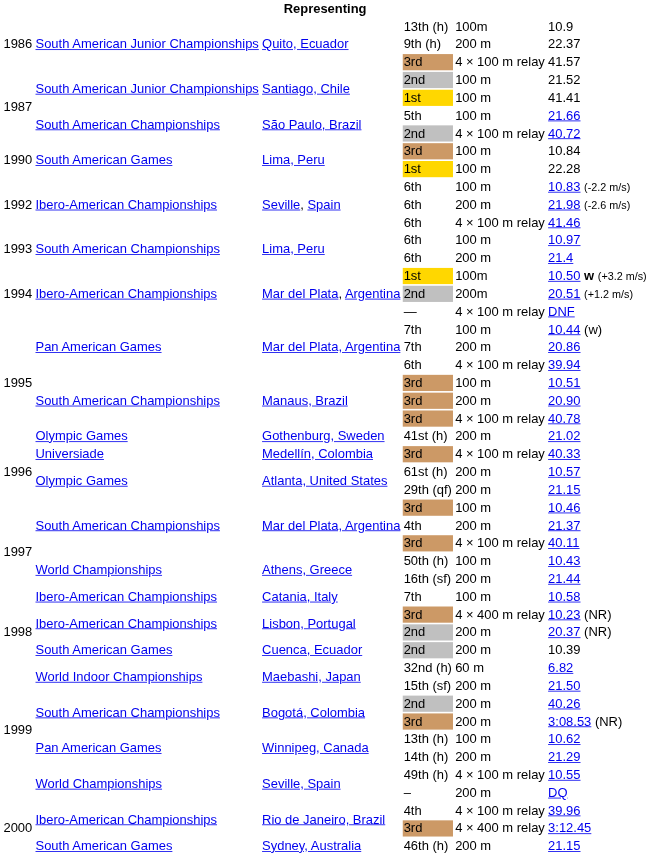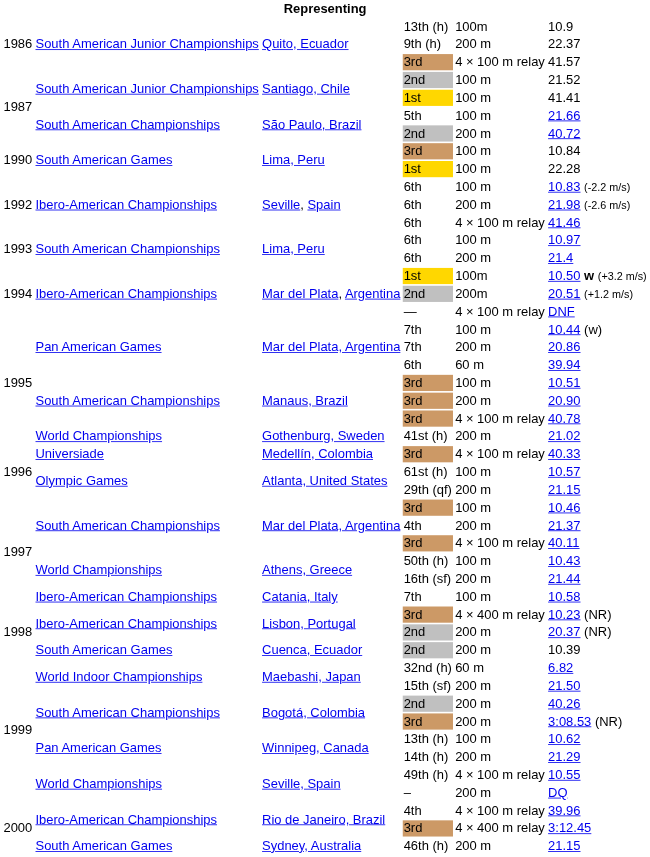São Paulo, Brazil / 2nd | column 5: 4 × 100 m relay -> 200 m
Mar del Plata, Argentina / 6th | column 5: 4 × 100 m relay -> 60 m
41st (h) | column 2: Olympic Games -> World Championships
61st (h) | column 5: 200 m -> 100 m
